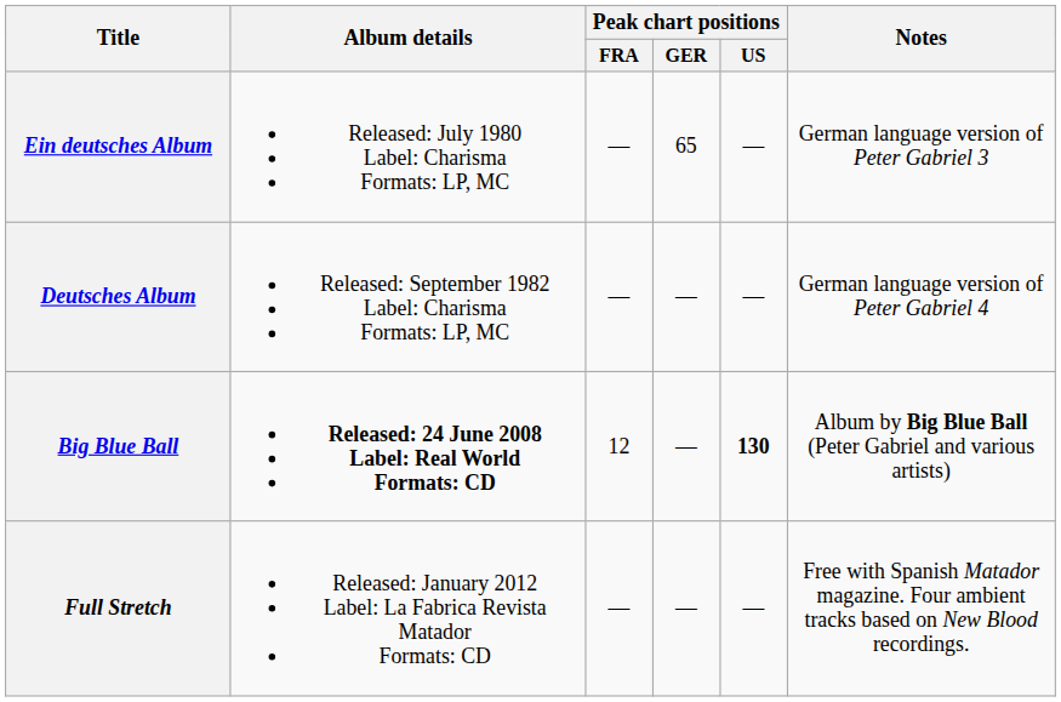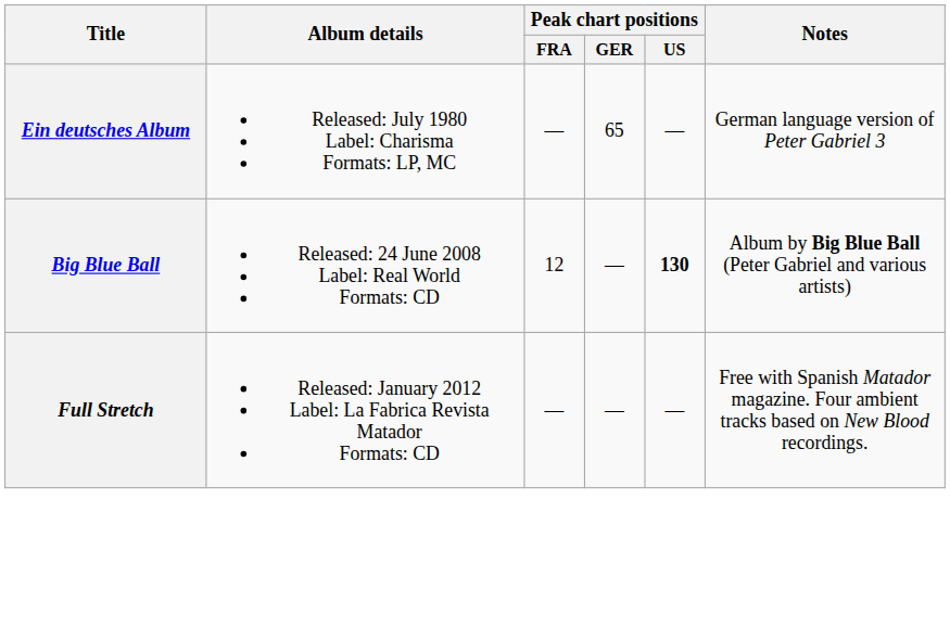- row: Deutsches Album | Released: September 1982 Label: Charisma Formats: LP, MC | — | — | — | German language version of Peter Gabriel 4
Big Blue Ball | Album details: bold -> normal
